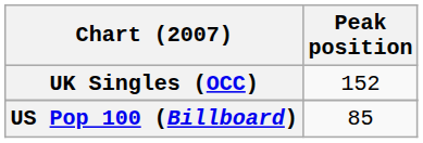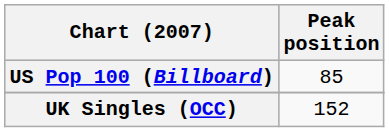rows swapped: UK Singles (OCC) <-> US Pop 100 (Billboard)
